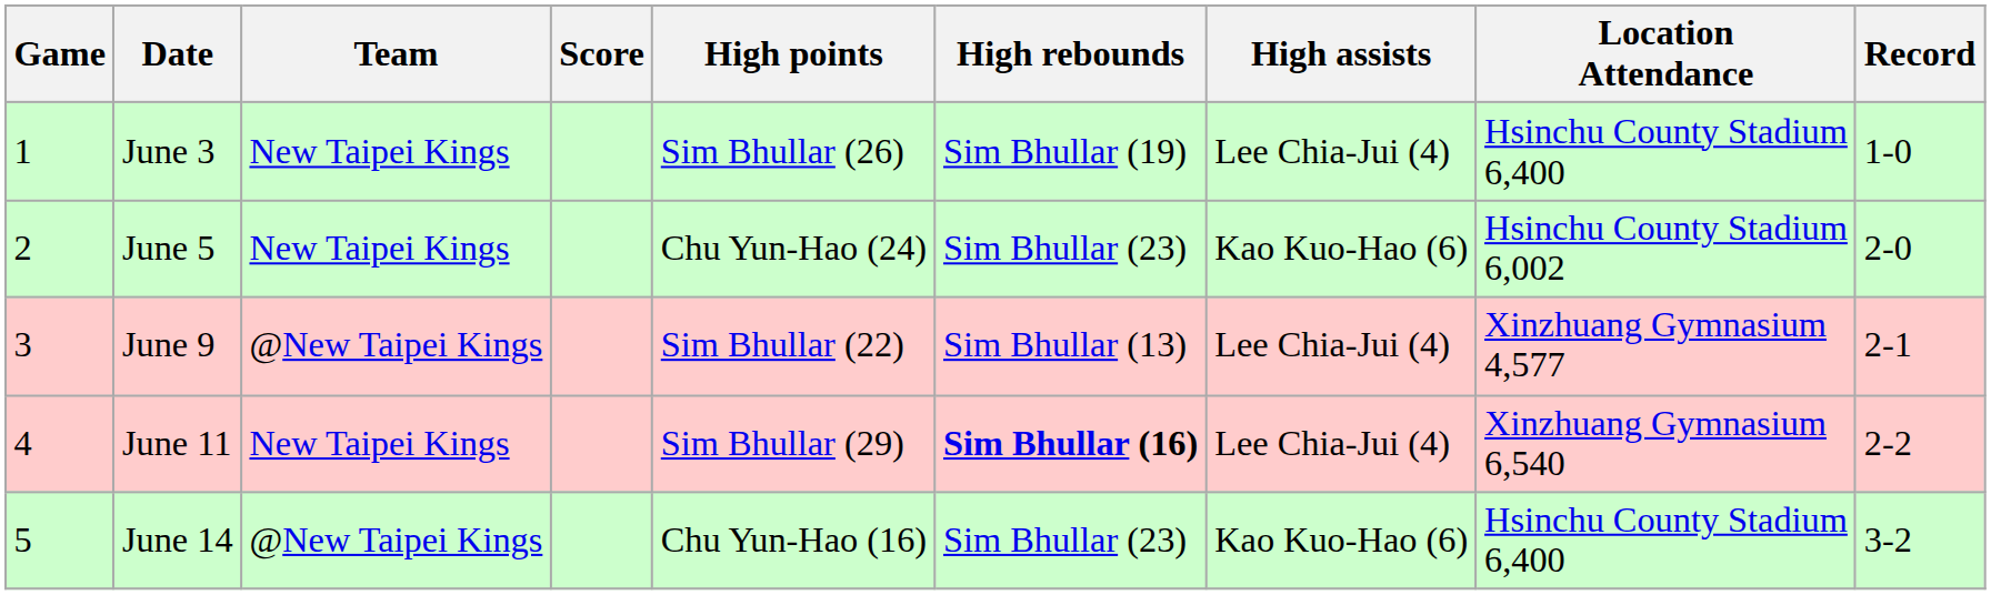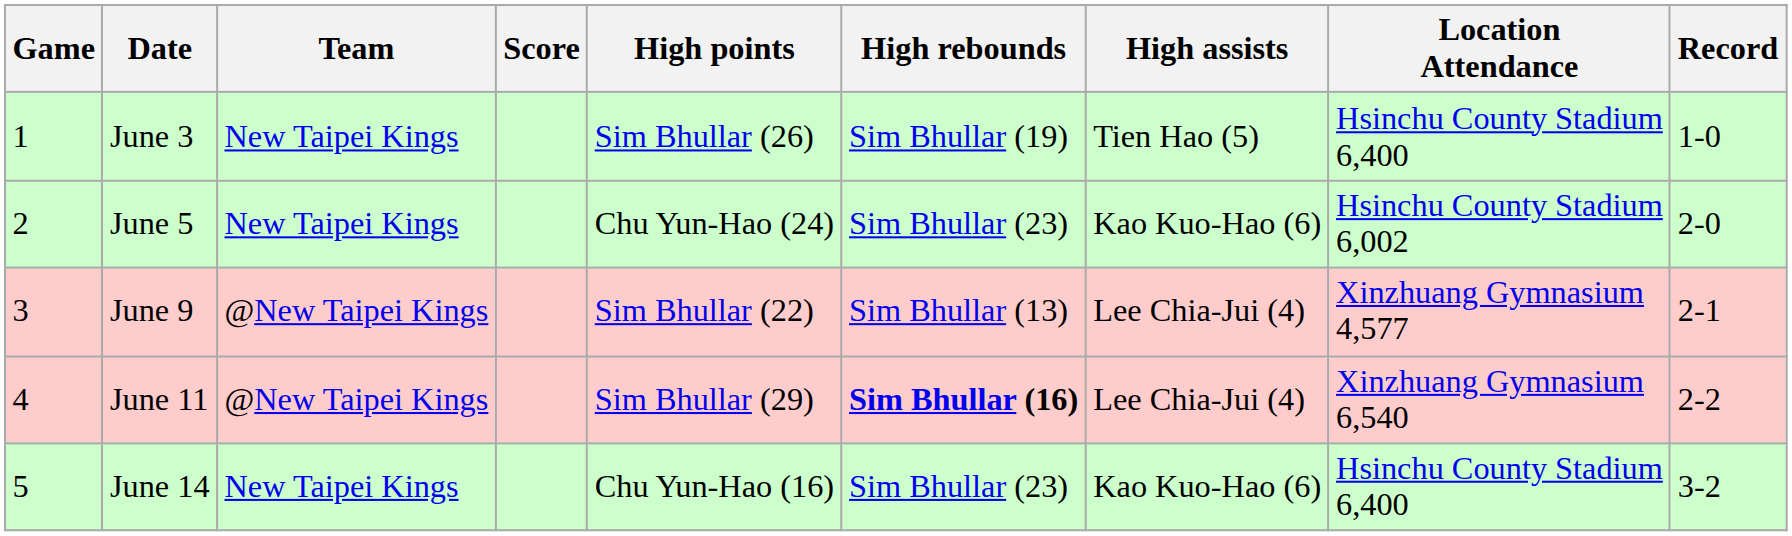June 3 | High assists: Lee Chia-Jui (4) -> Tien Hao (5)
June 11 | Team: New Taipei Kings -> @New Taipei Kings
June 14 | Team: @New Taipei Kings -> New Taipei Kings
